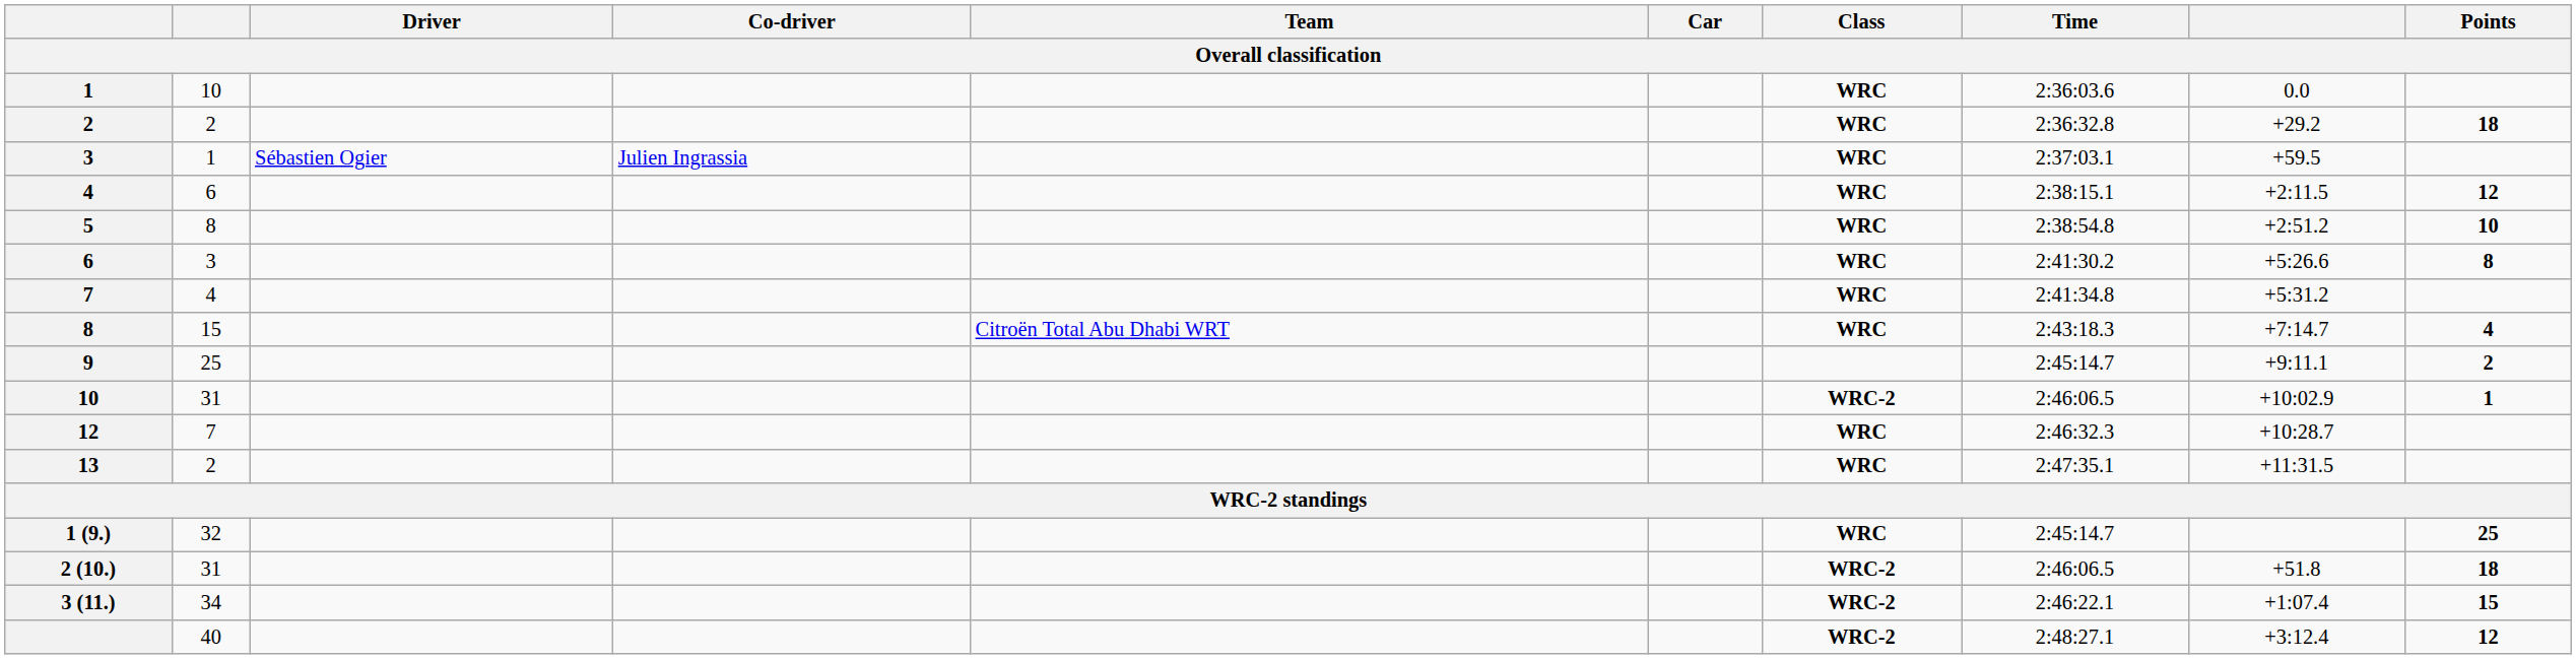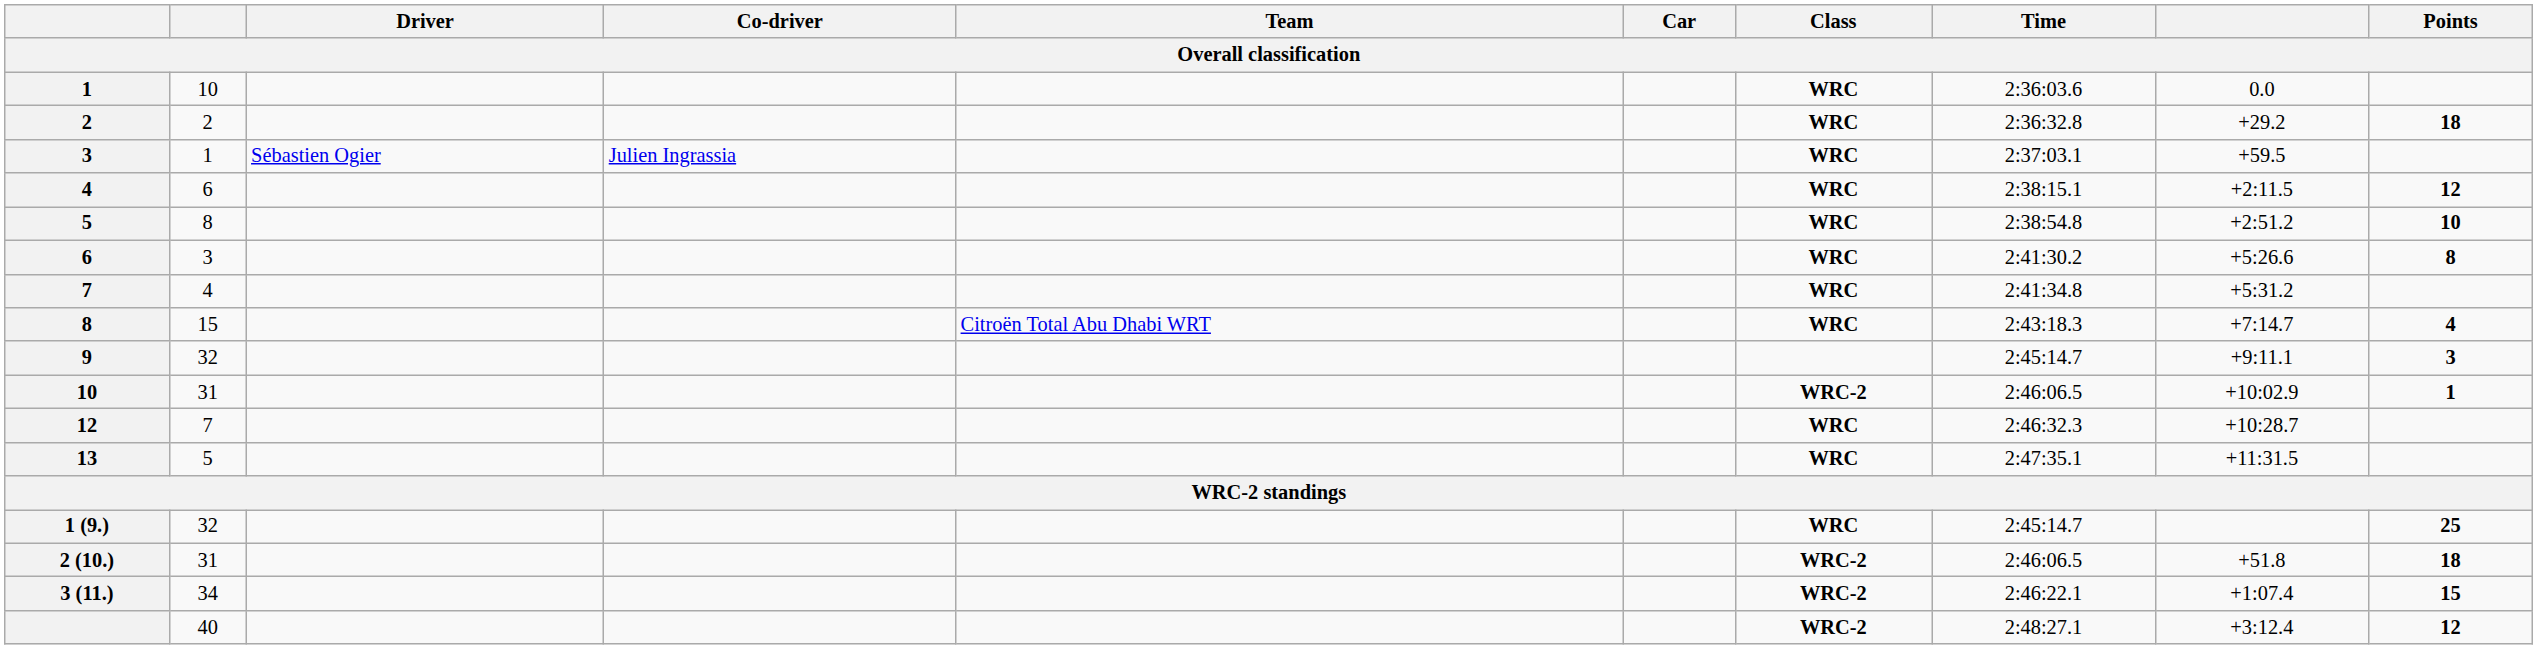9 | column 2: 25 -> 32
9 | Points: 2 -> 3
13 | column 2: 2 -> 5
